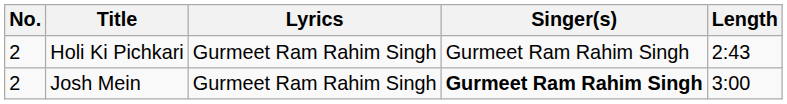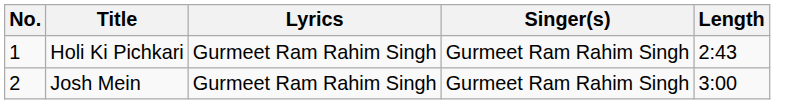Holi Ki Pichkari | No.: 2 -> 1
Josh Mein | Singer(s): bold -> normal
